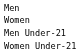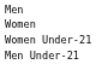rows swapped: Men Under-21 <-> Women Under-21
